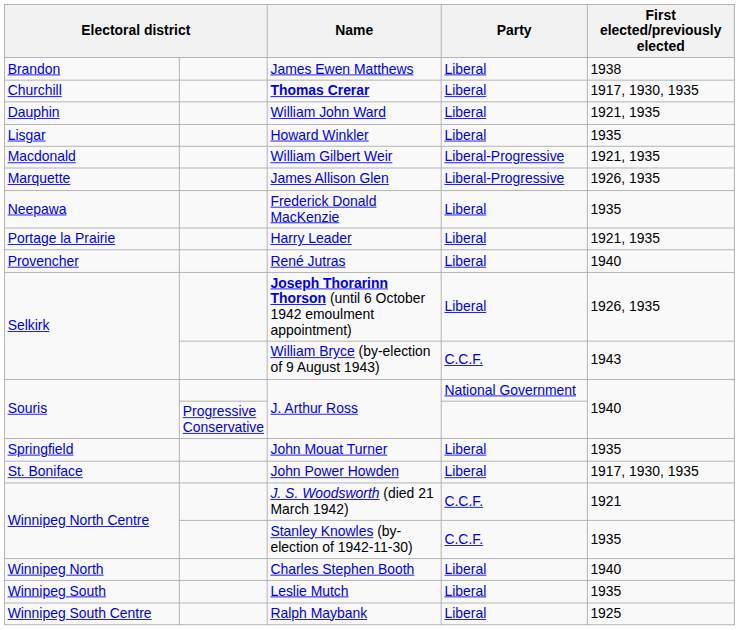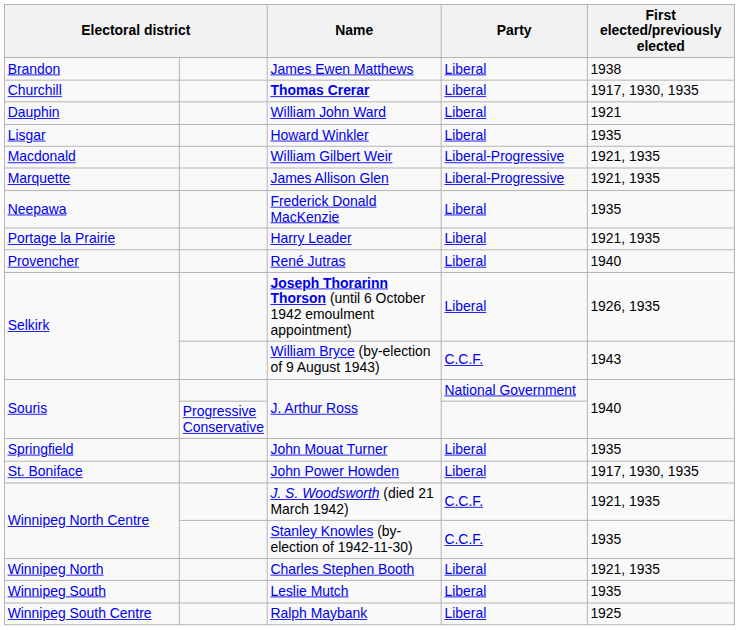William John Ward | First elected/previously elected: 1921, 1935 -> 1921
James Allison Glen | First elected/previously elected: 1926, 1935 -> 1921, 1935
J. S. Woodsworth (died 21 March 1942) | First elected/previously elected: 1921 -> 1921, 1935
Charles Stephen Booth | First elected/previously elected: 1940 -> 1921, 1935
